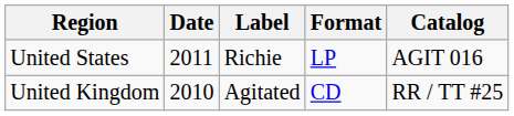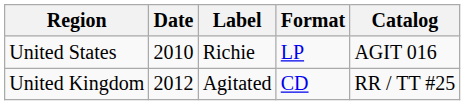United States | Date: 2011 -> 2010
United Kingdom | Date: 2010 -> 2012
